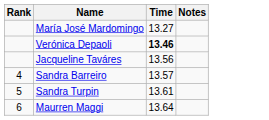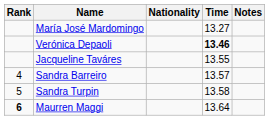+ column: Nationality
Jacqueline Taváres | Time: 13.56 -> 13.55
Sandra Turpin | Time: 13.61 -> 13.58
Maurren Maggi | Rank: normal -> bold
